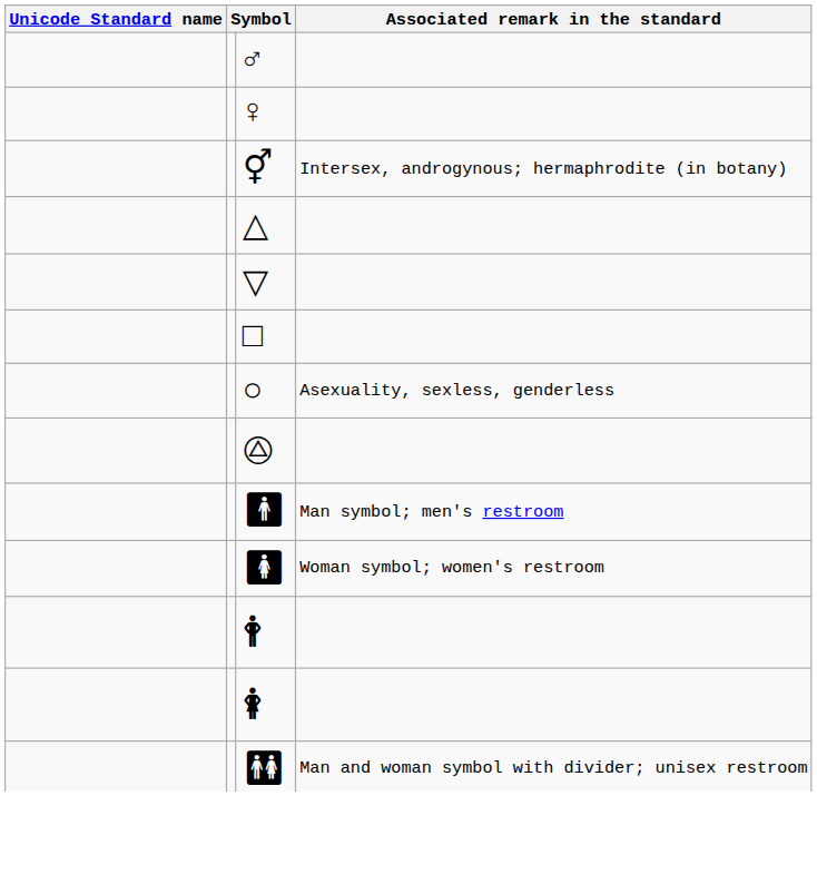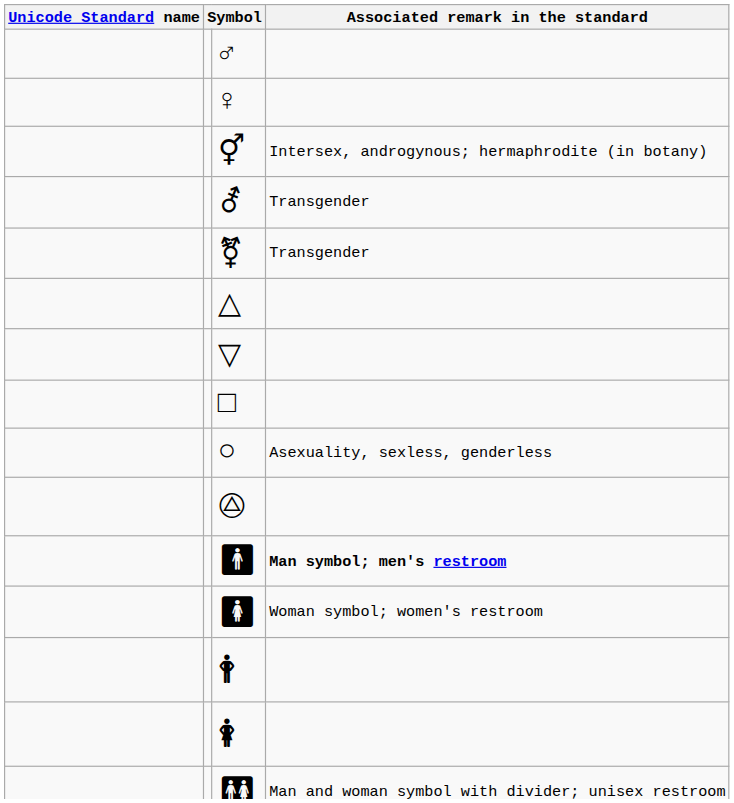+ row: ⚦ | Transgender
+ row: ⚧ | Transgender
🚹︎ | Associated remark in the standard: normal -> bold
